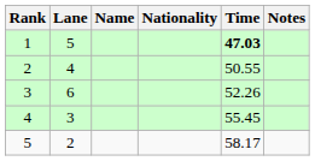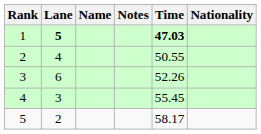columns swapped: Nationality <-> Notes
1 | Lane: normal -> bold
